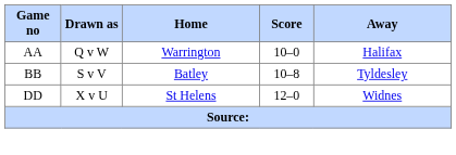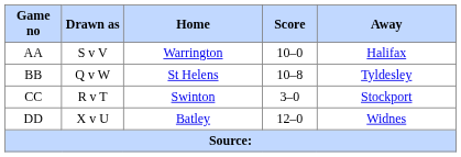AA | Drawn as: Q v W -> S v V
BB | Drawn as: S v V -> Q v W
BB | Home: Batley -> St Helens
+ row: CC | R v T | Swinton | 3–0 | Stockport
DD | Home: St Helens -> Batley
